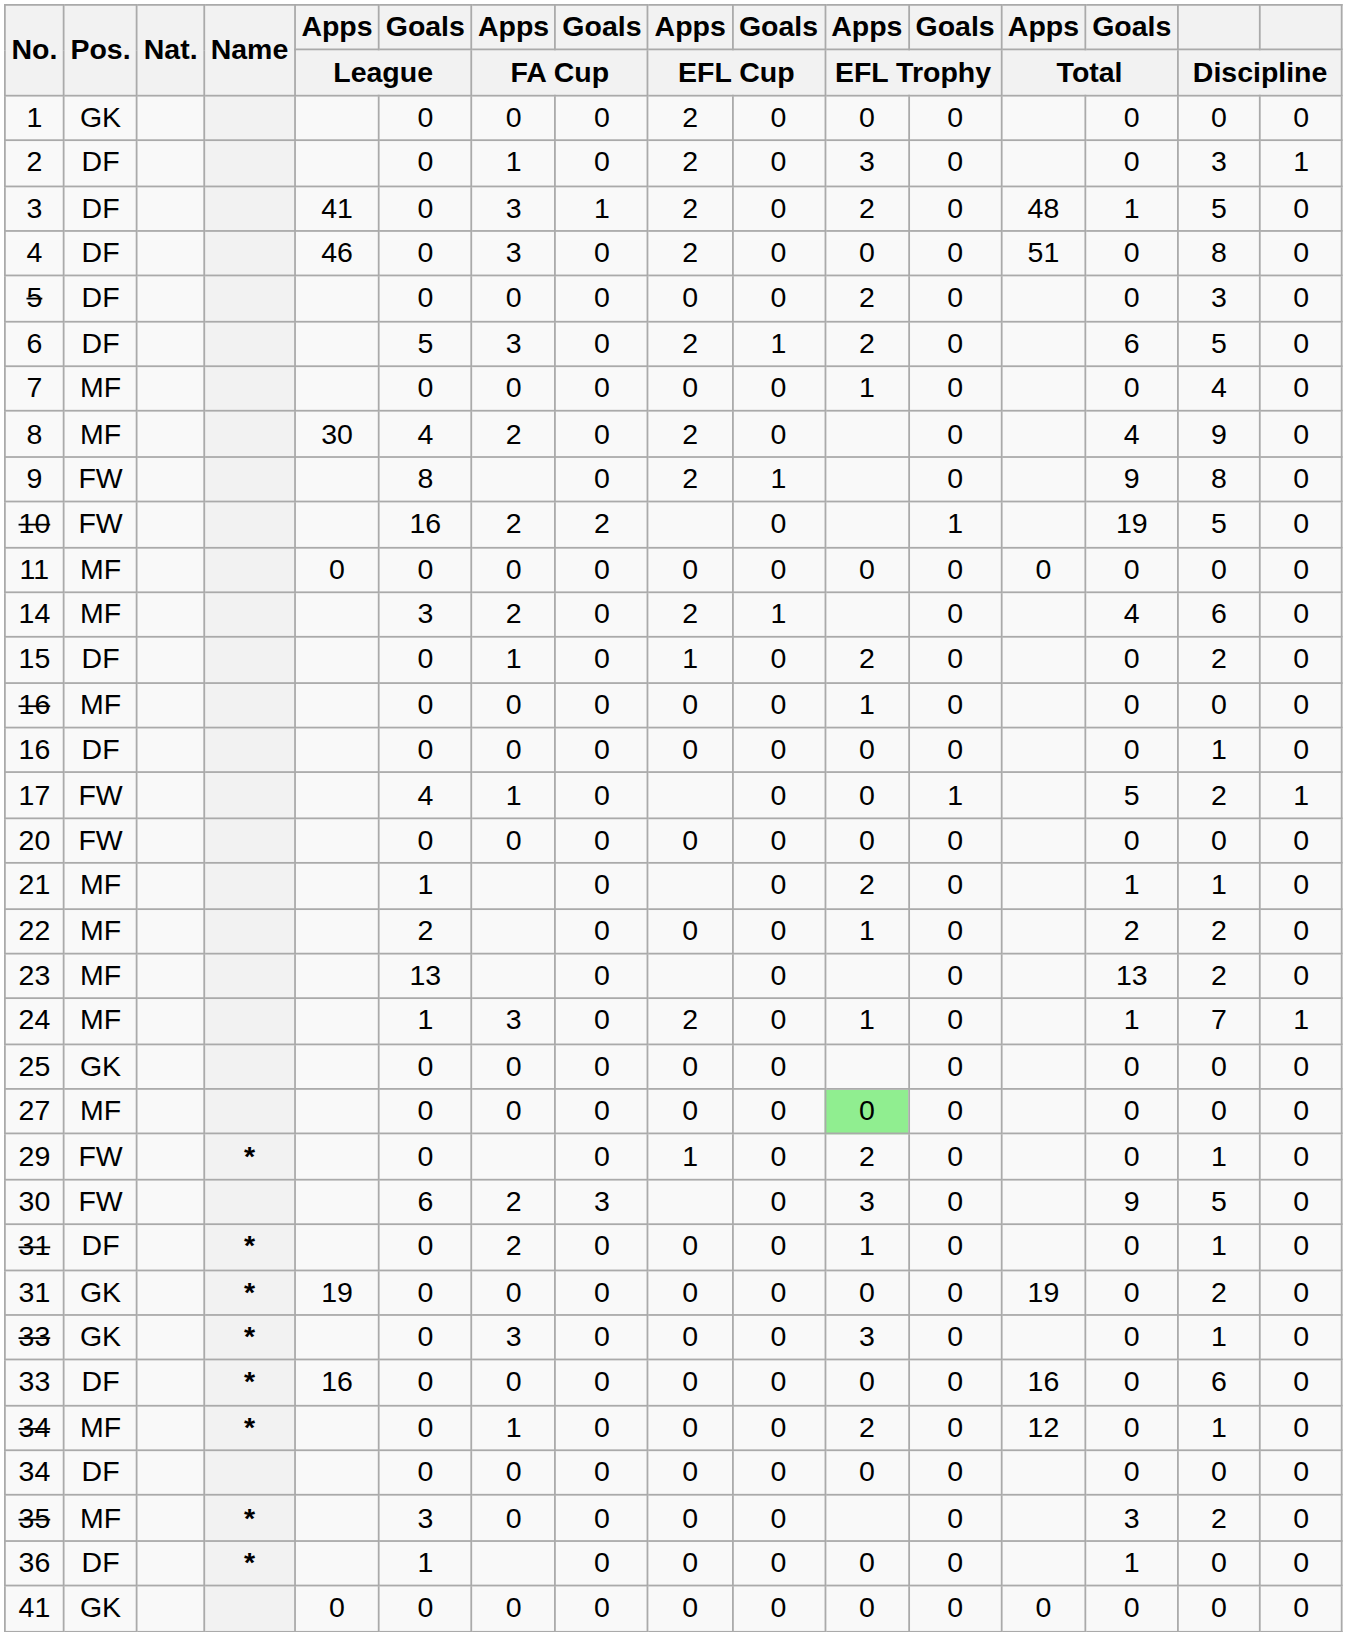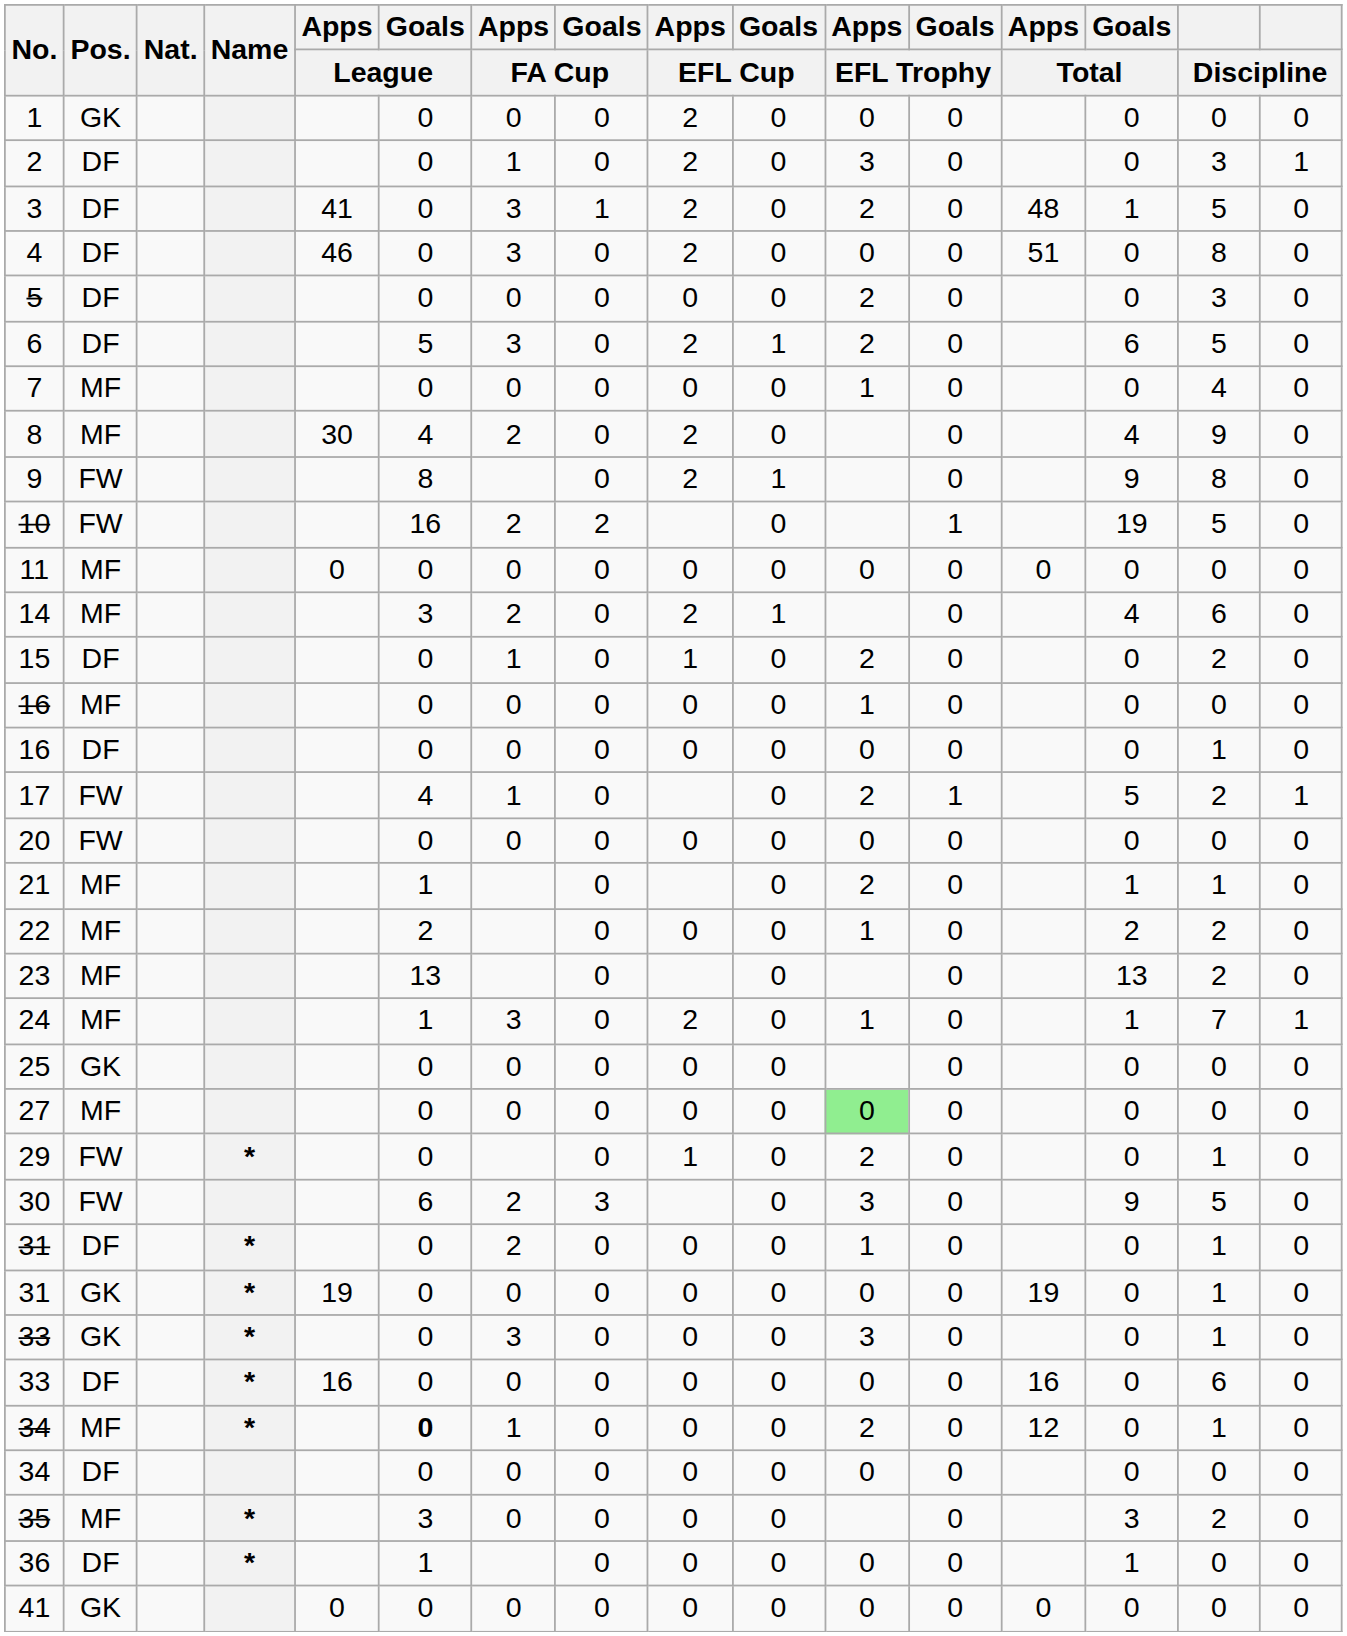17 | Apps / EFL Trophy: 0 -> 2
31 / GK | column 15: 2 -> 1
34 / MF | Goals / League: normal -> bold
